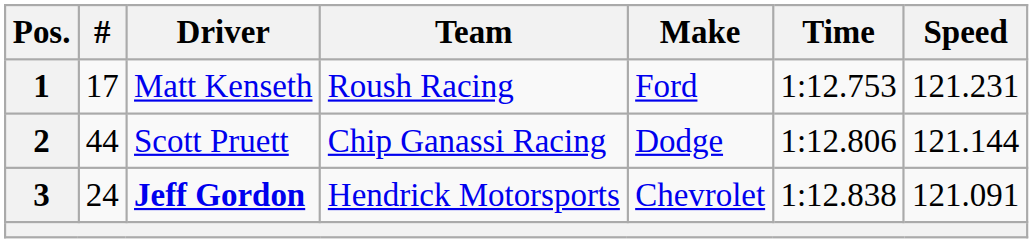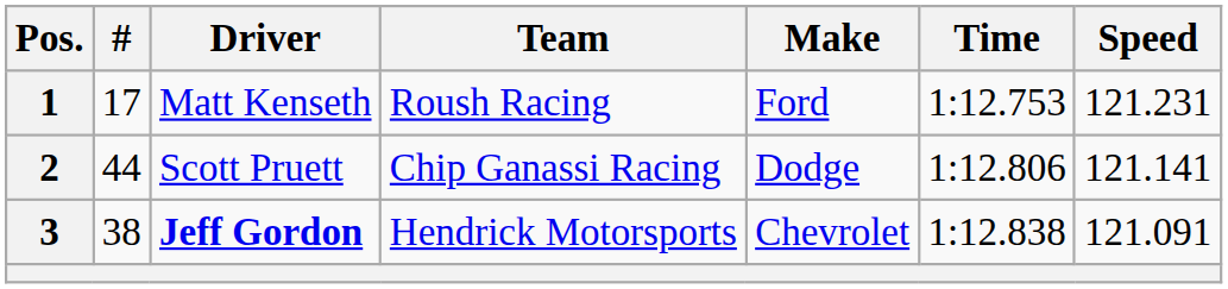2 | Speed: 121.144 -> 121.141
3 | #: 24 -> 38
